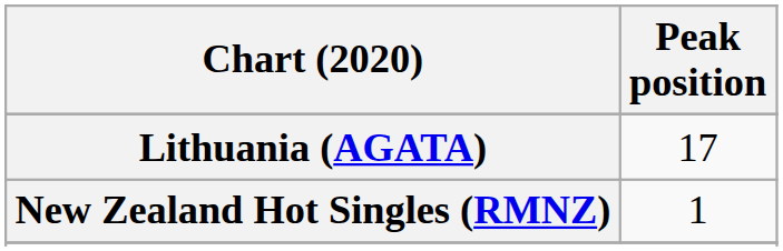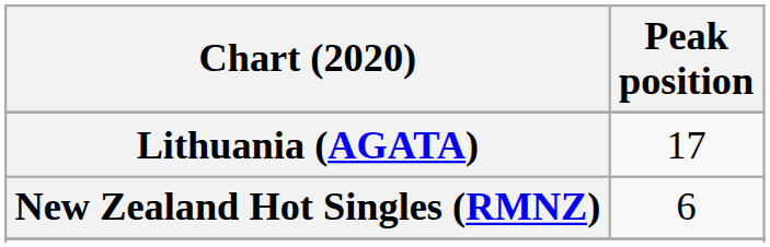New Zealand Hot Singles (RMNZ) | Peak position: 1 -> 6
